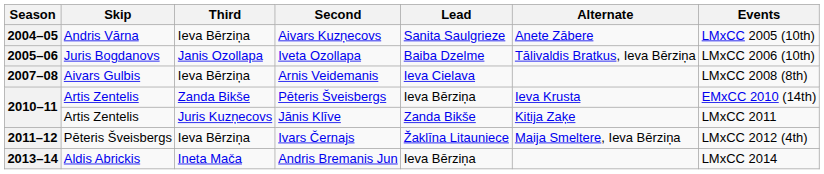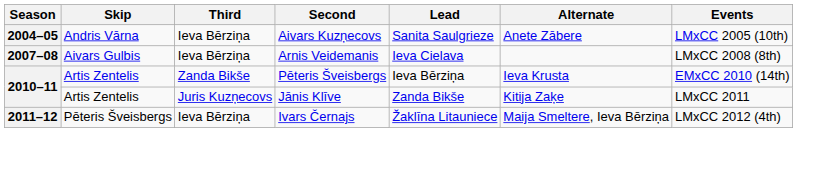- row: 2005–06 | Juris Bogdanovs | Janis Ozollapa | Iveta Ozollapa | Baiba Dzelme | Tālivaldis Bratkus, Ieva Bērziņa | LMxCC 2006 (10th)
- row: 2013–14 | Aldis Abrickis | Ineta Mača | Andris Bremanis Jun | Ieva Bērziņa | LMxCC 2014
